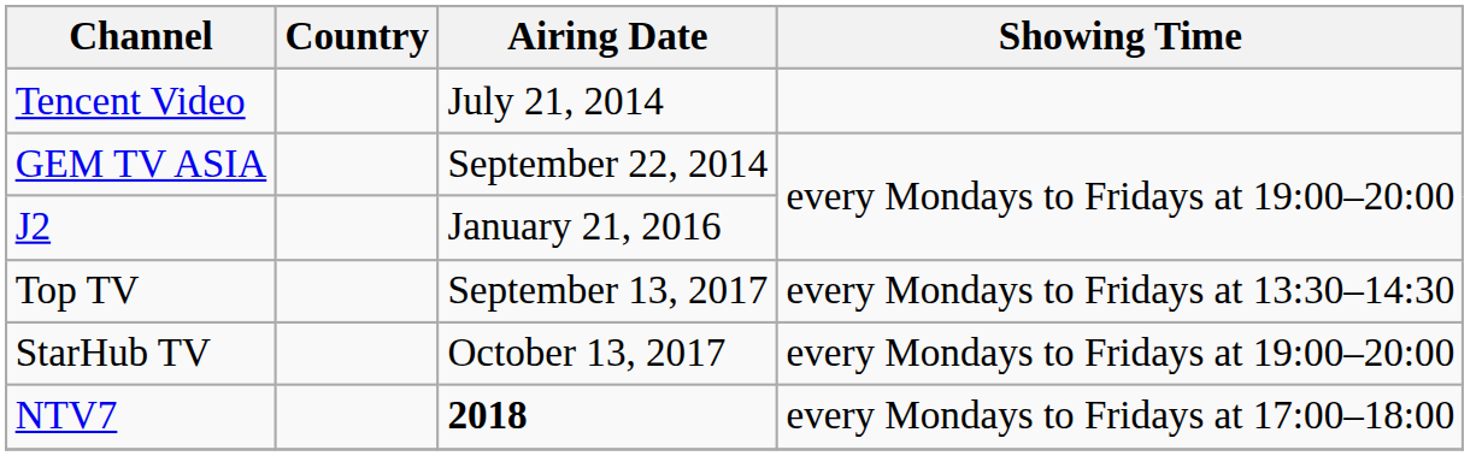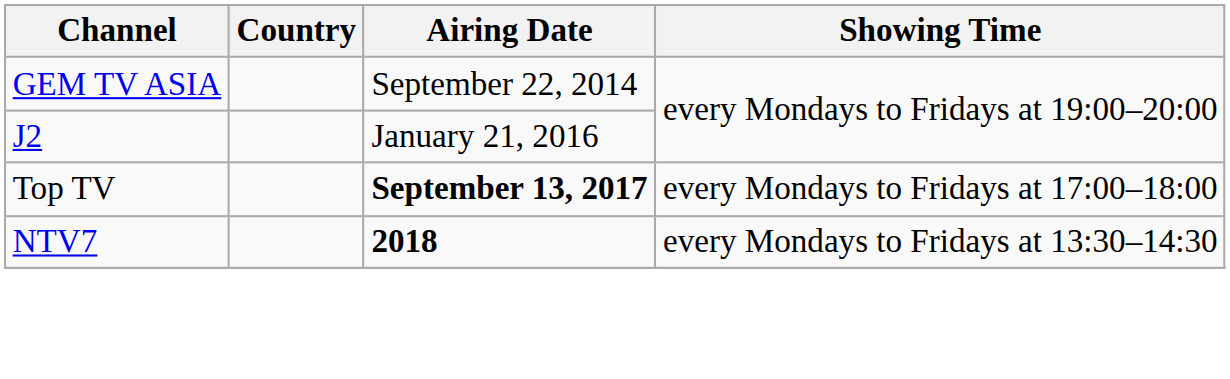- row: Tencent Video | July 21, 2014
Top TV | Airing Date: normal -> bold
Top TV | Showing Time: every Mondays to Fridays at 13:30–14:30 -> every Mondays to Fridays at 17:00–18:00
- row: StarHub TV | October 13, 2017 | every Mondays to Fridays at 19:00–20:00
NTV7 | Showing Time: every Mondays to Fridays at 17:00–18:00 -> every Mondays to Fridays at 13:30–14:30
